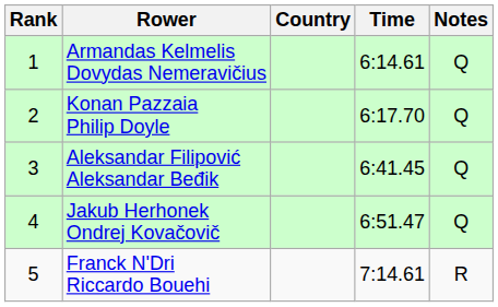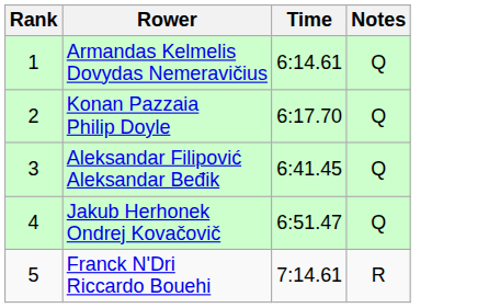- column: Country
